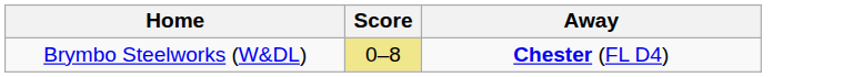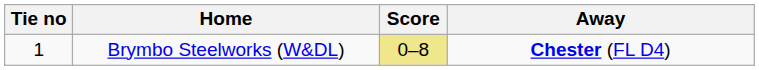+ column: Tie no | 1
